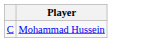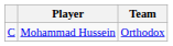+ column: Team | Orthodox
